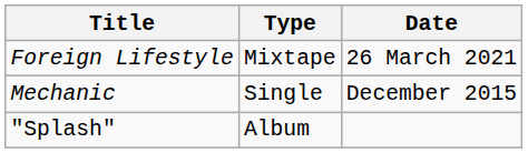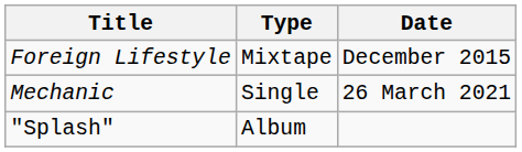Foreign Lifestyle | Date: 26 March 2021 -> December 2015
Mechanic | Date: December 2015 -> 26 March 2021
